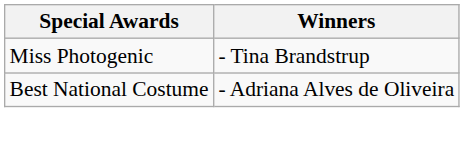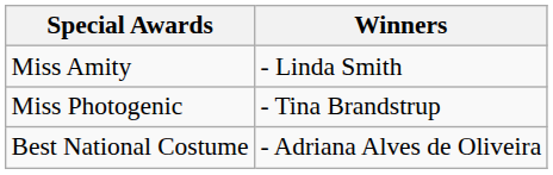+ row: Miss Amity | - Linda Smith
